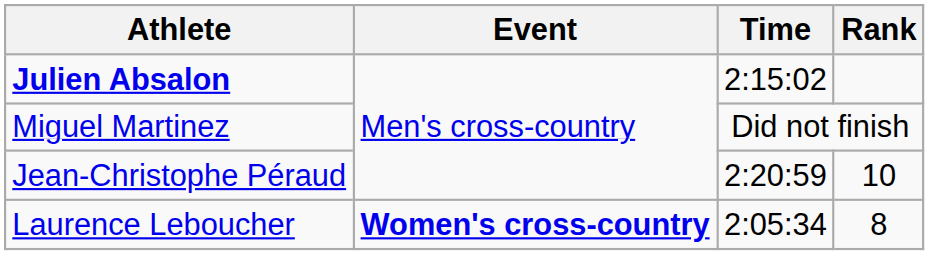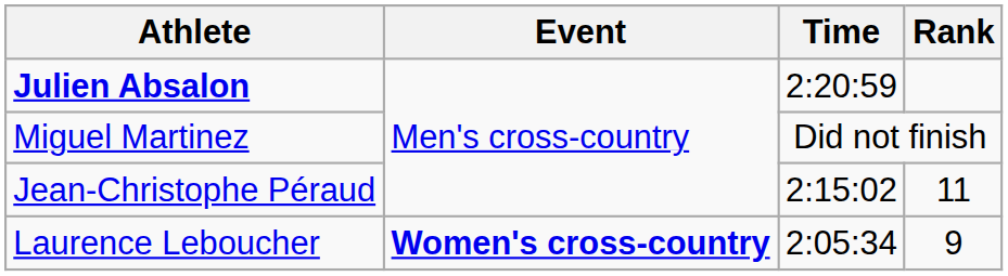Julien Absalon | Time: 2:15:02 -> 2:20:59
Jean-Christophe Péraud | Time: 2:20:59 -> 2:15:02
Jean-Christophe Péraud | Rank: 10 -> 11
Laurence Leboucher | Rank: 8 -> 9
